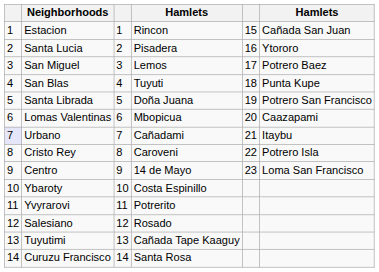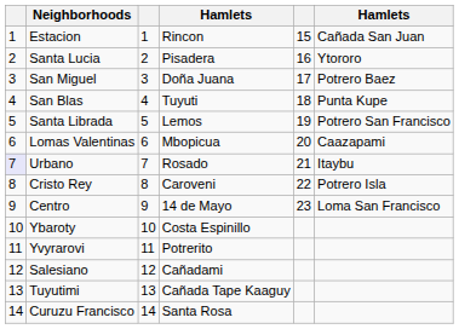San Miguel | column 4: Lemos -> Doña Juana
Santa Librada | column 4: Doña Juana -> Lemos
Urbano | column 4: Cañadami -> Rosado
Salesiano | column 4: Rosado -> Cañadami
